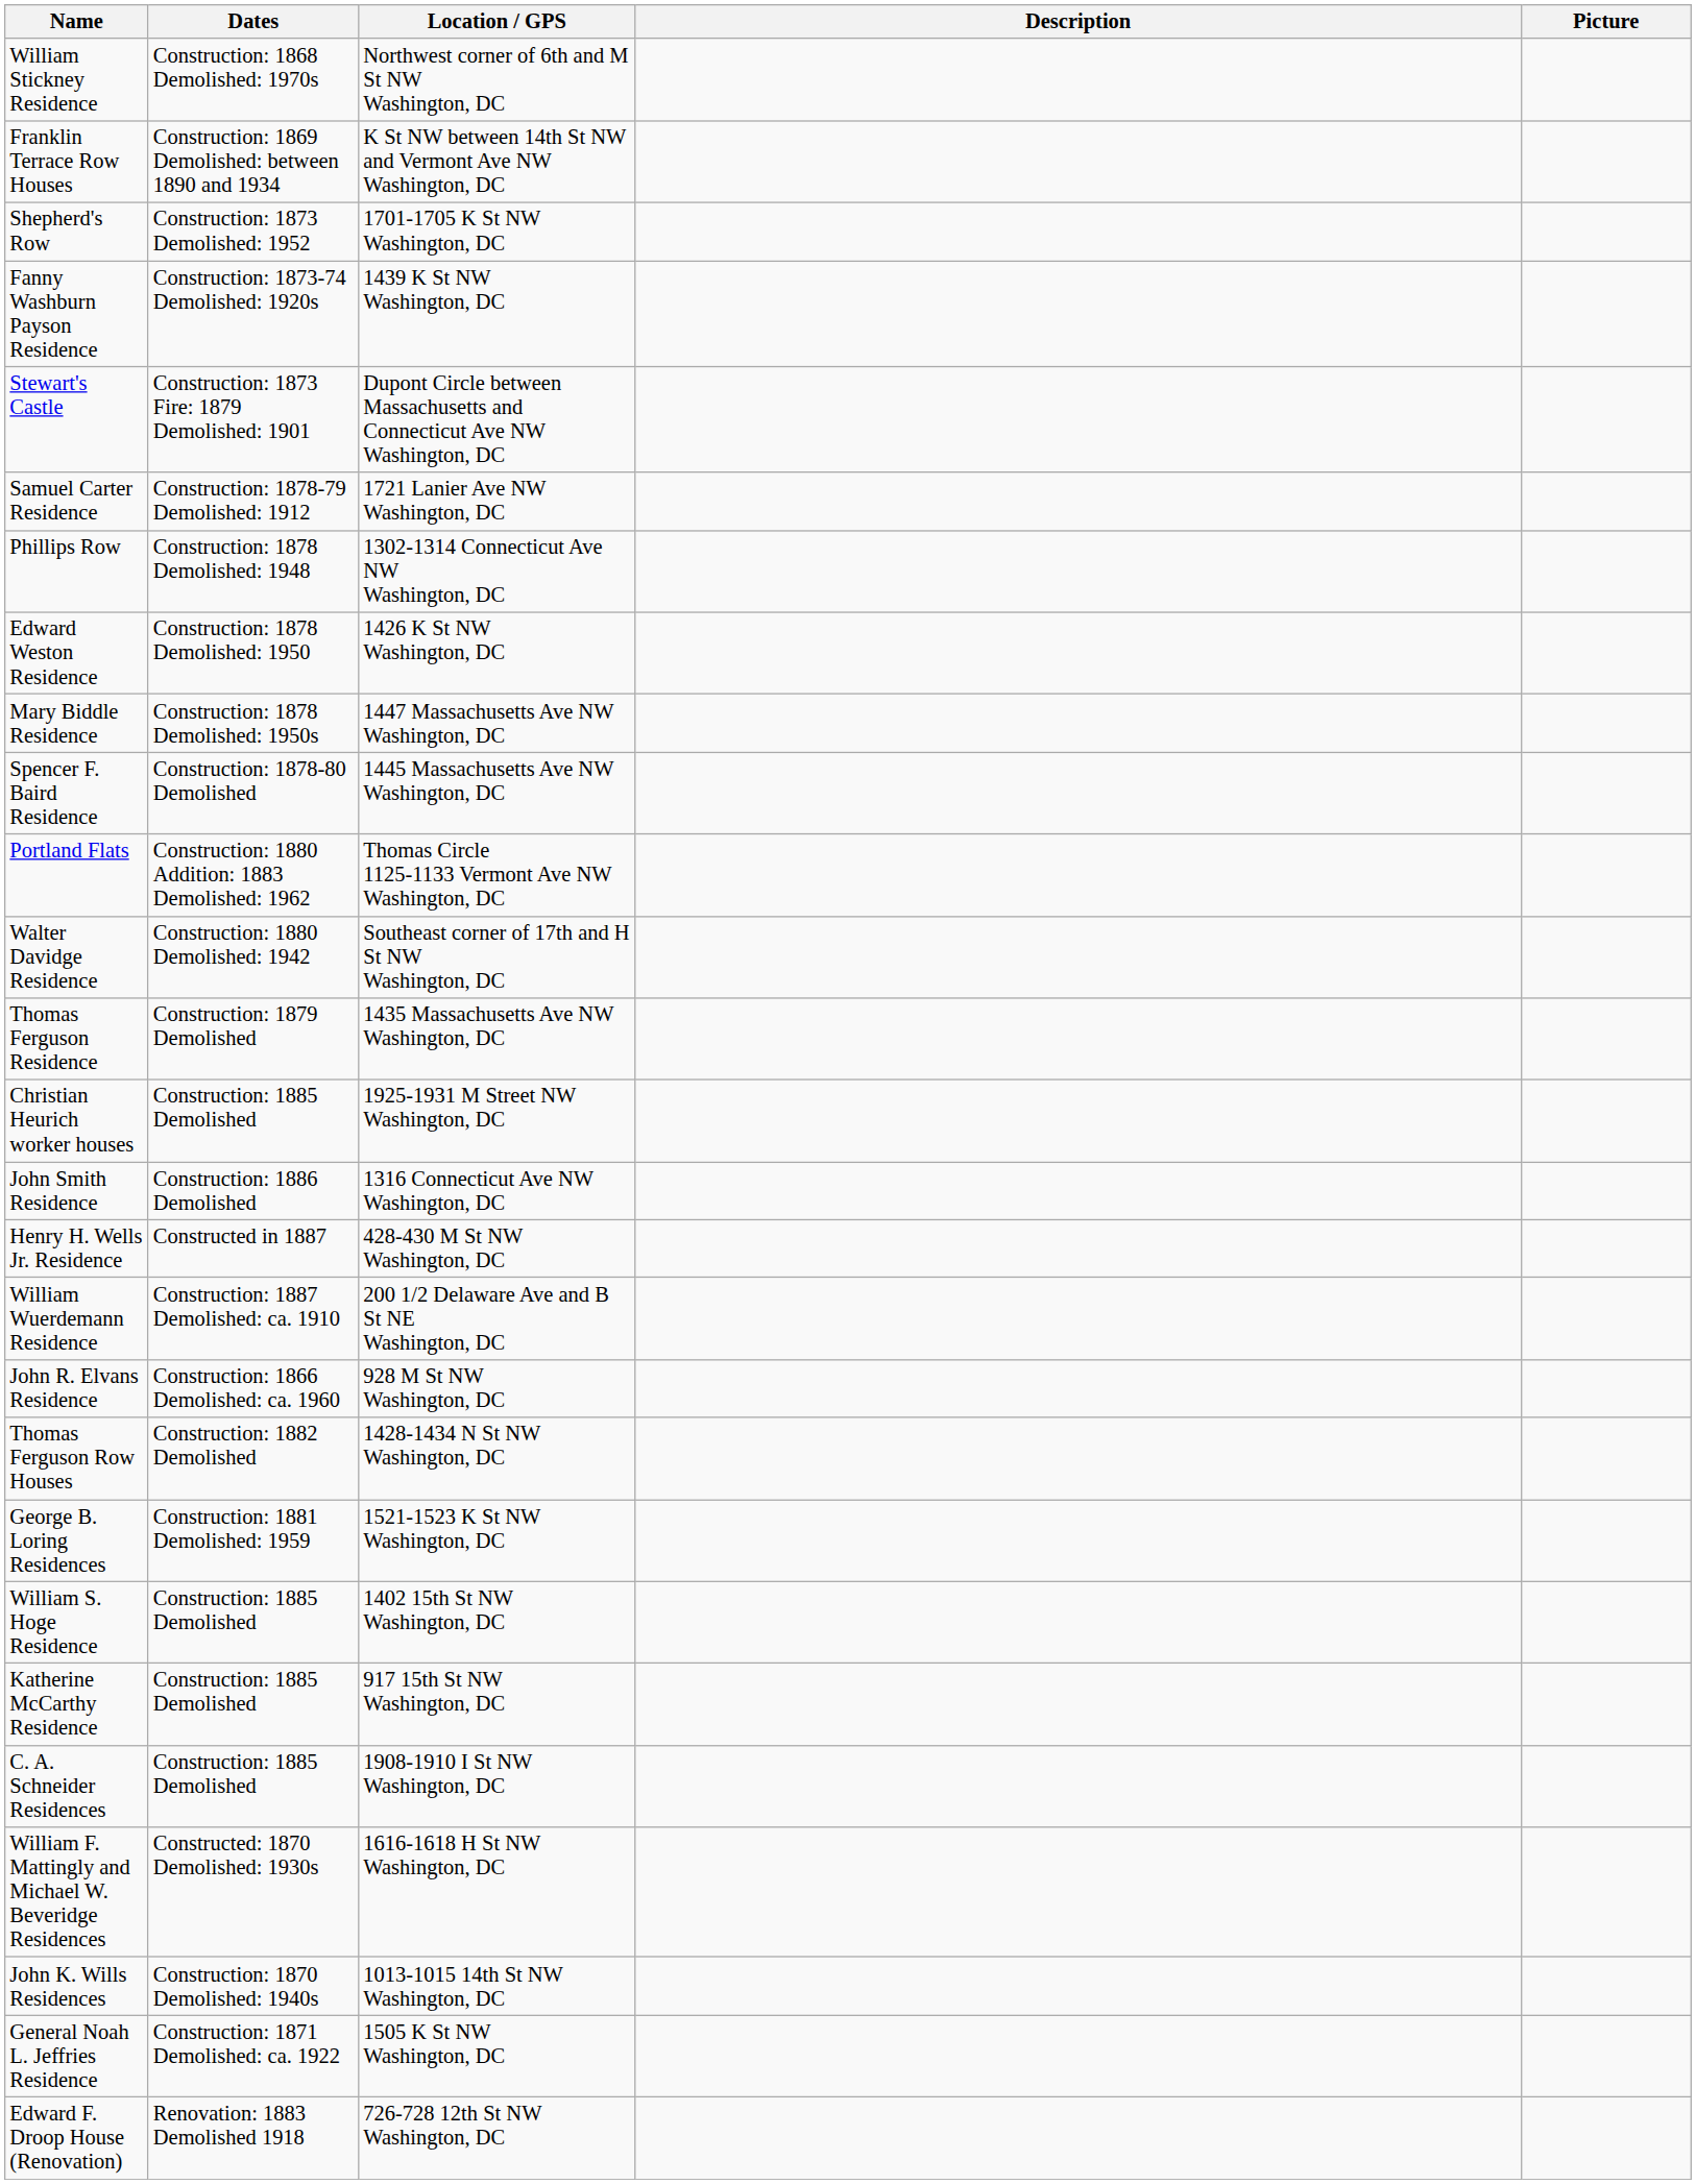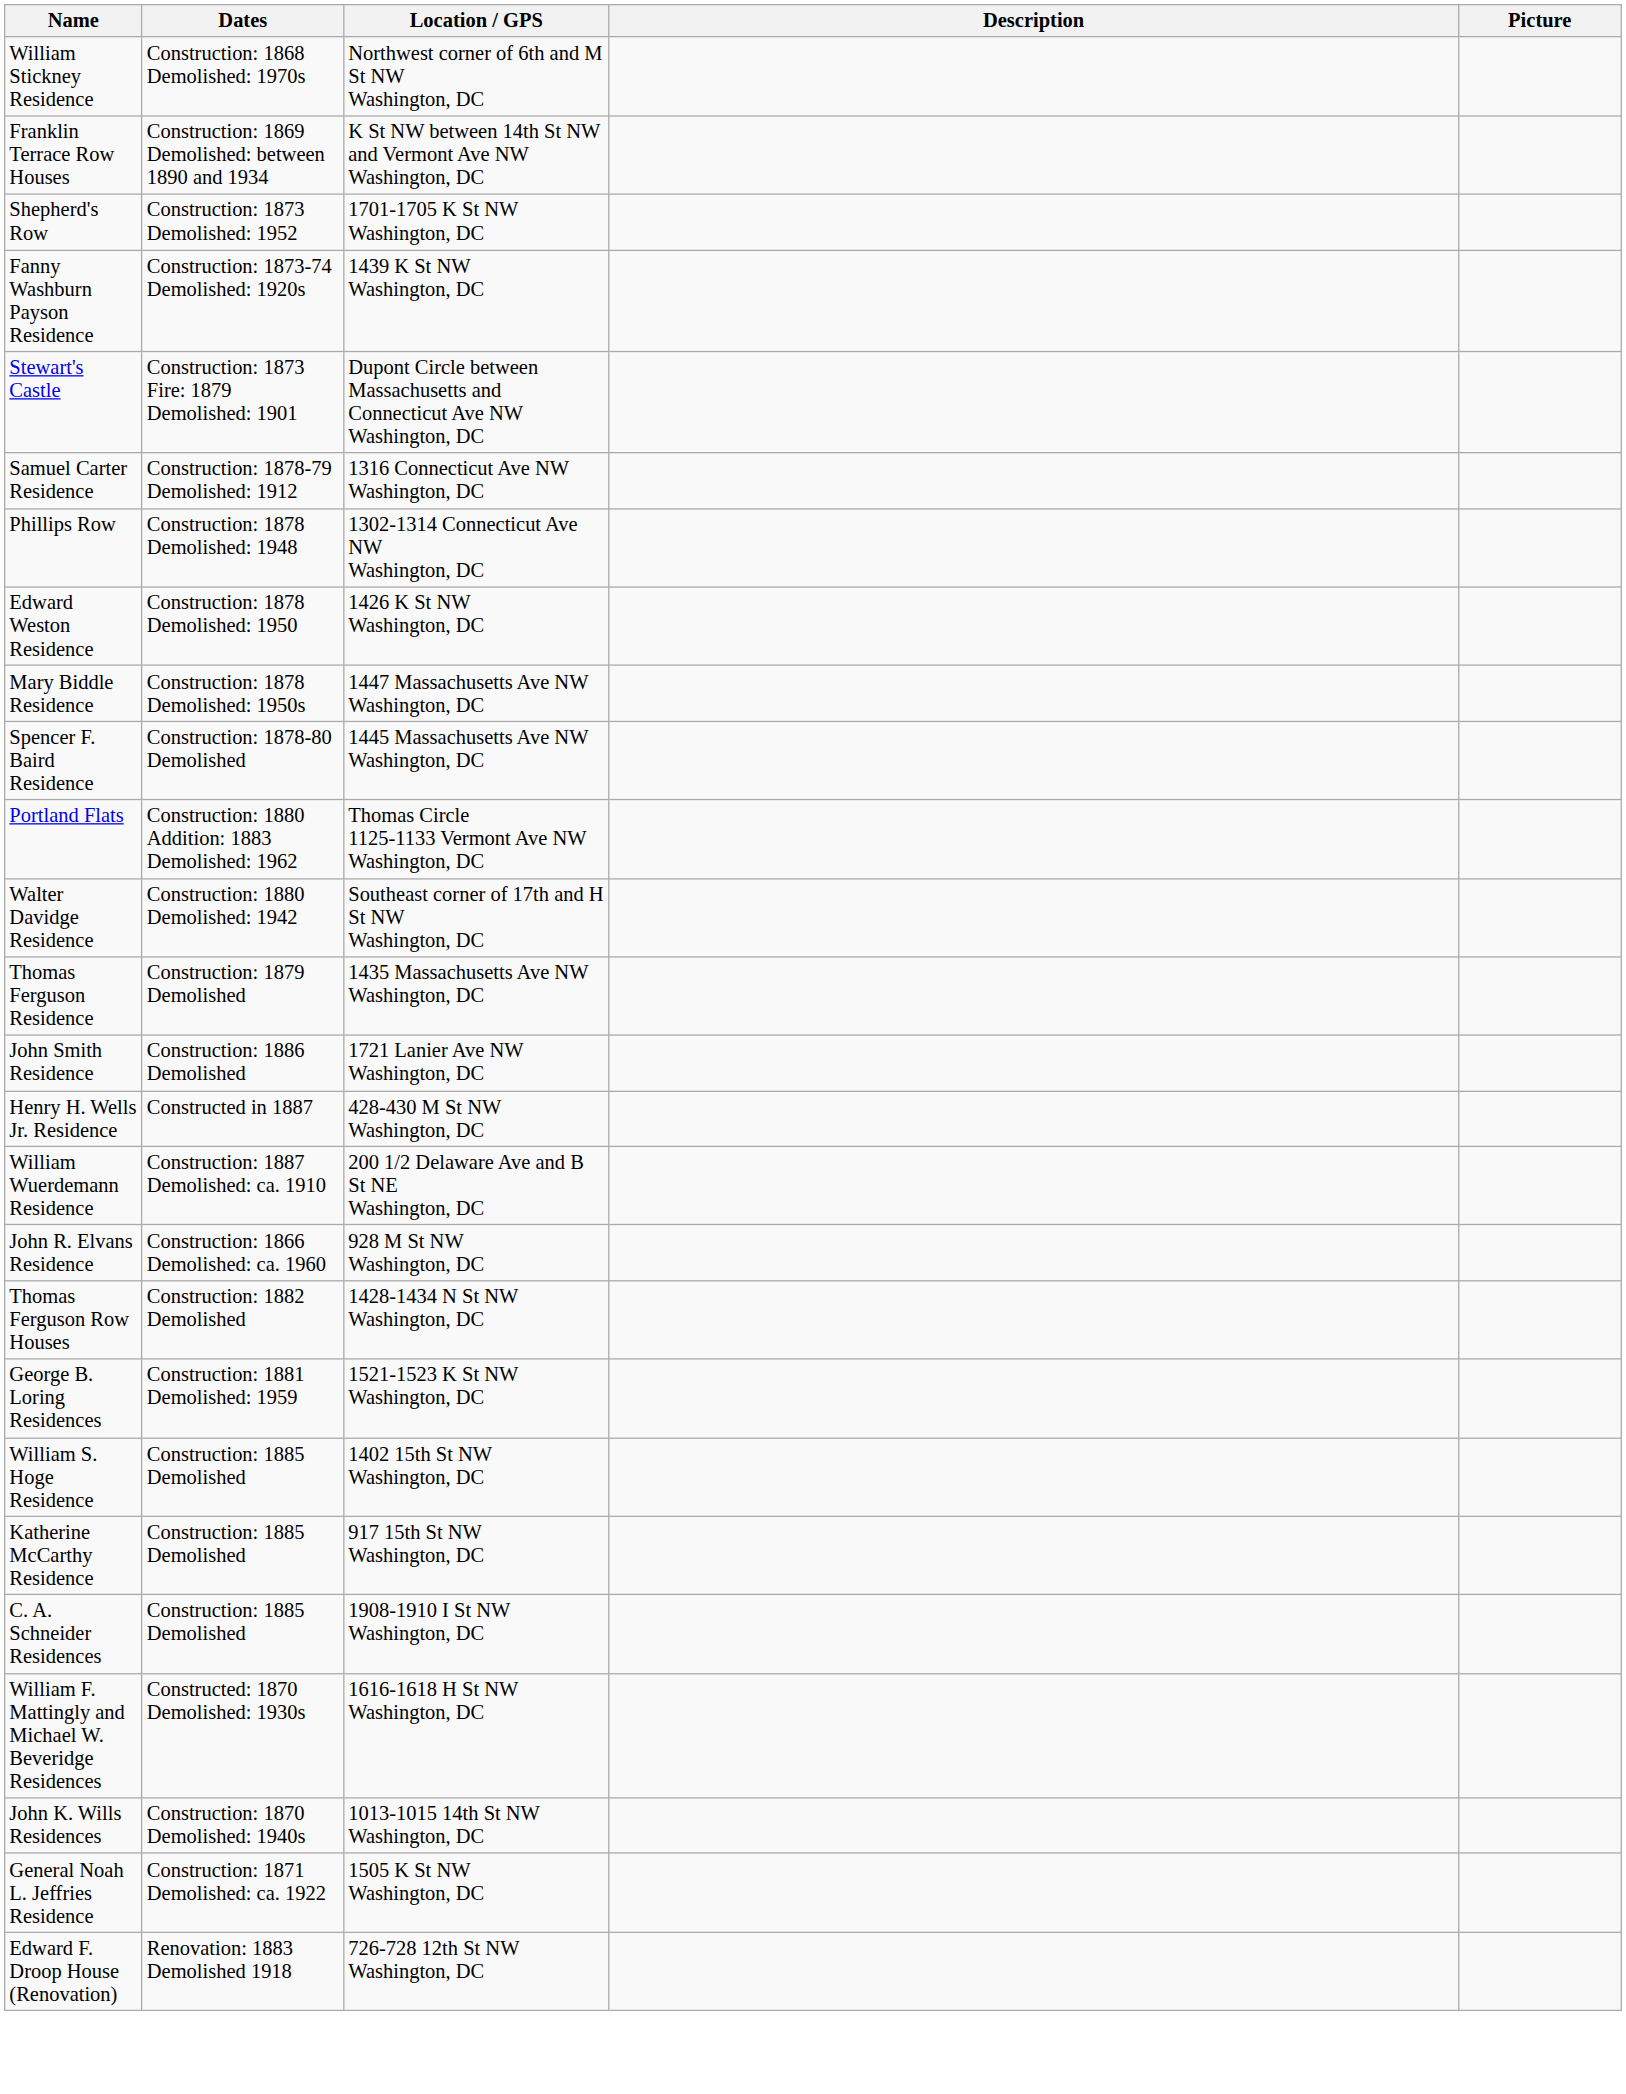Samuel Carter Residence | Location / GPS: 1721 Lanier Ave NW Washington, DC -> 1316 Connecticut Ave NW Washington, DC
- row: Christian Heurich worker houses | Construction: 1885 Demolished | 1925-1931 M Street NW Washington, DC
John Smith Residence | Location / GPS: 1316 Connecticut Ave NW Washington, DC -> 1721 Lanier Ave NW Washington, DC
